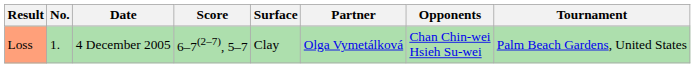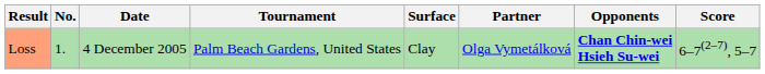columns swapped: Tournament <-> Score
Loss | Opponents: normal -> bold
